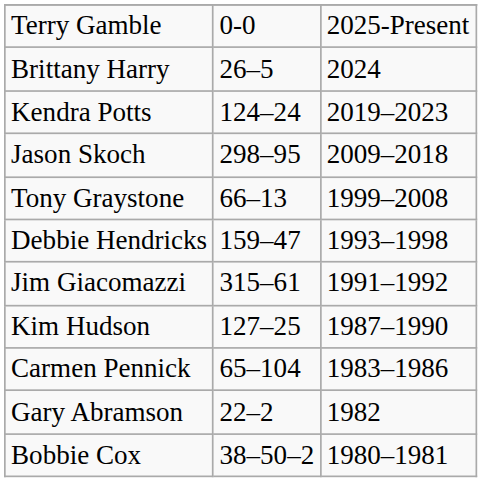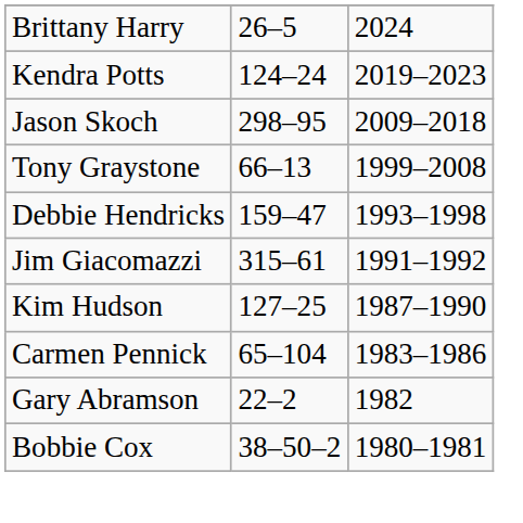- row: Terry Gamble | 0-0 | 2025-Present
